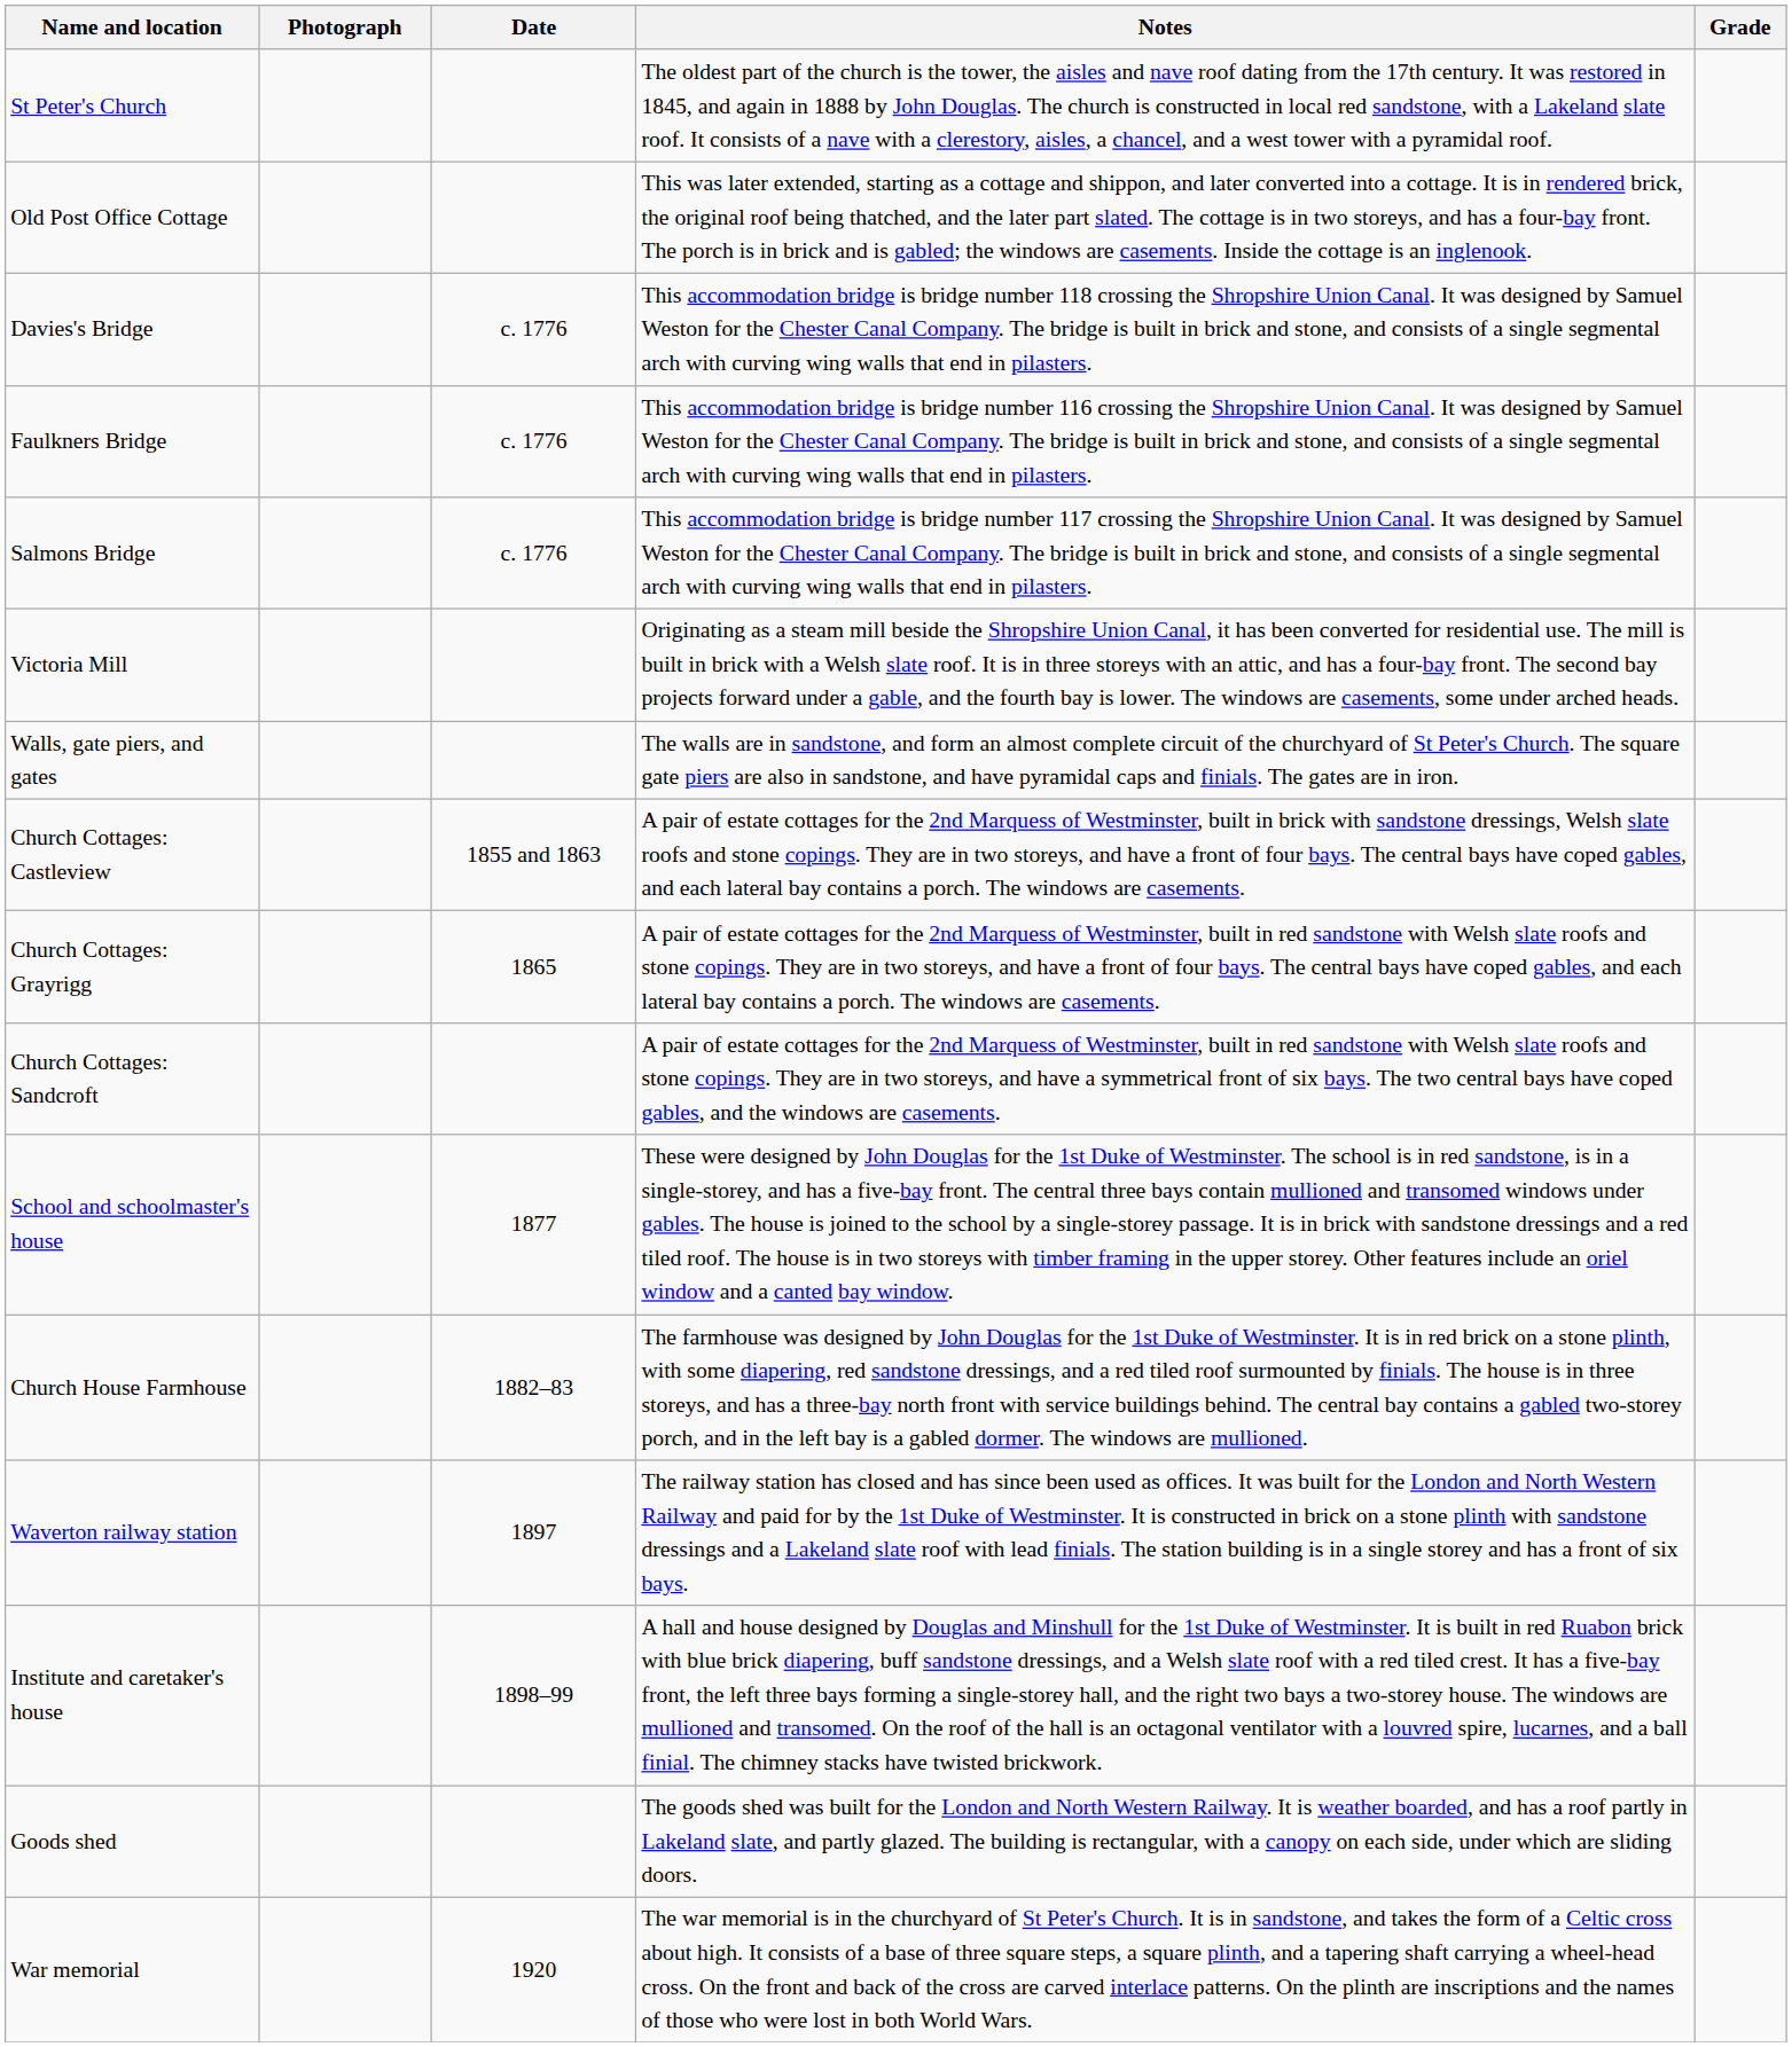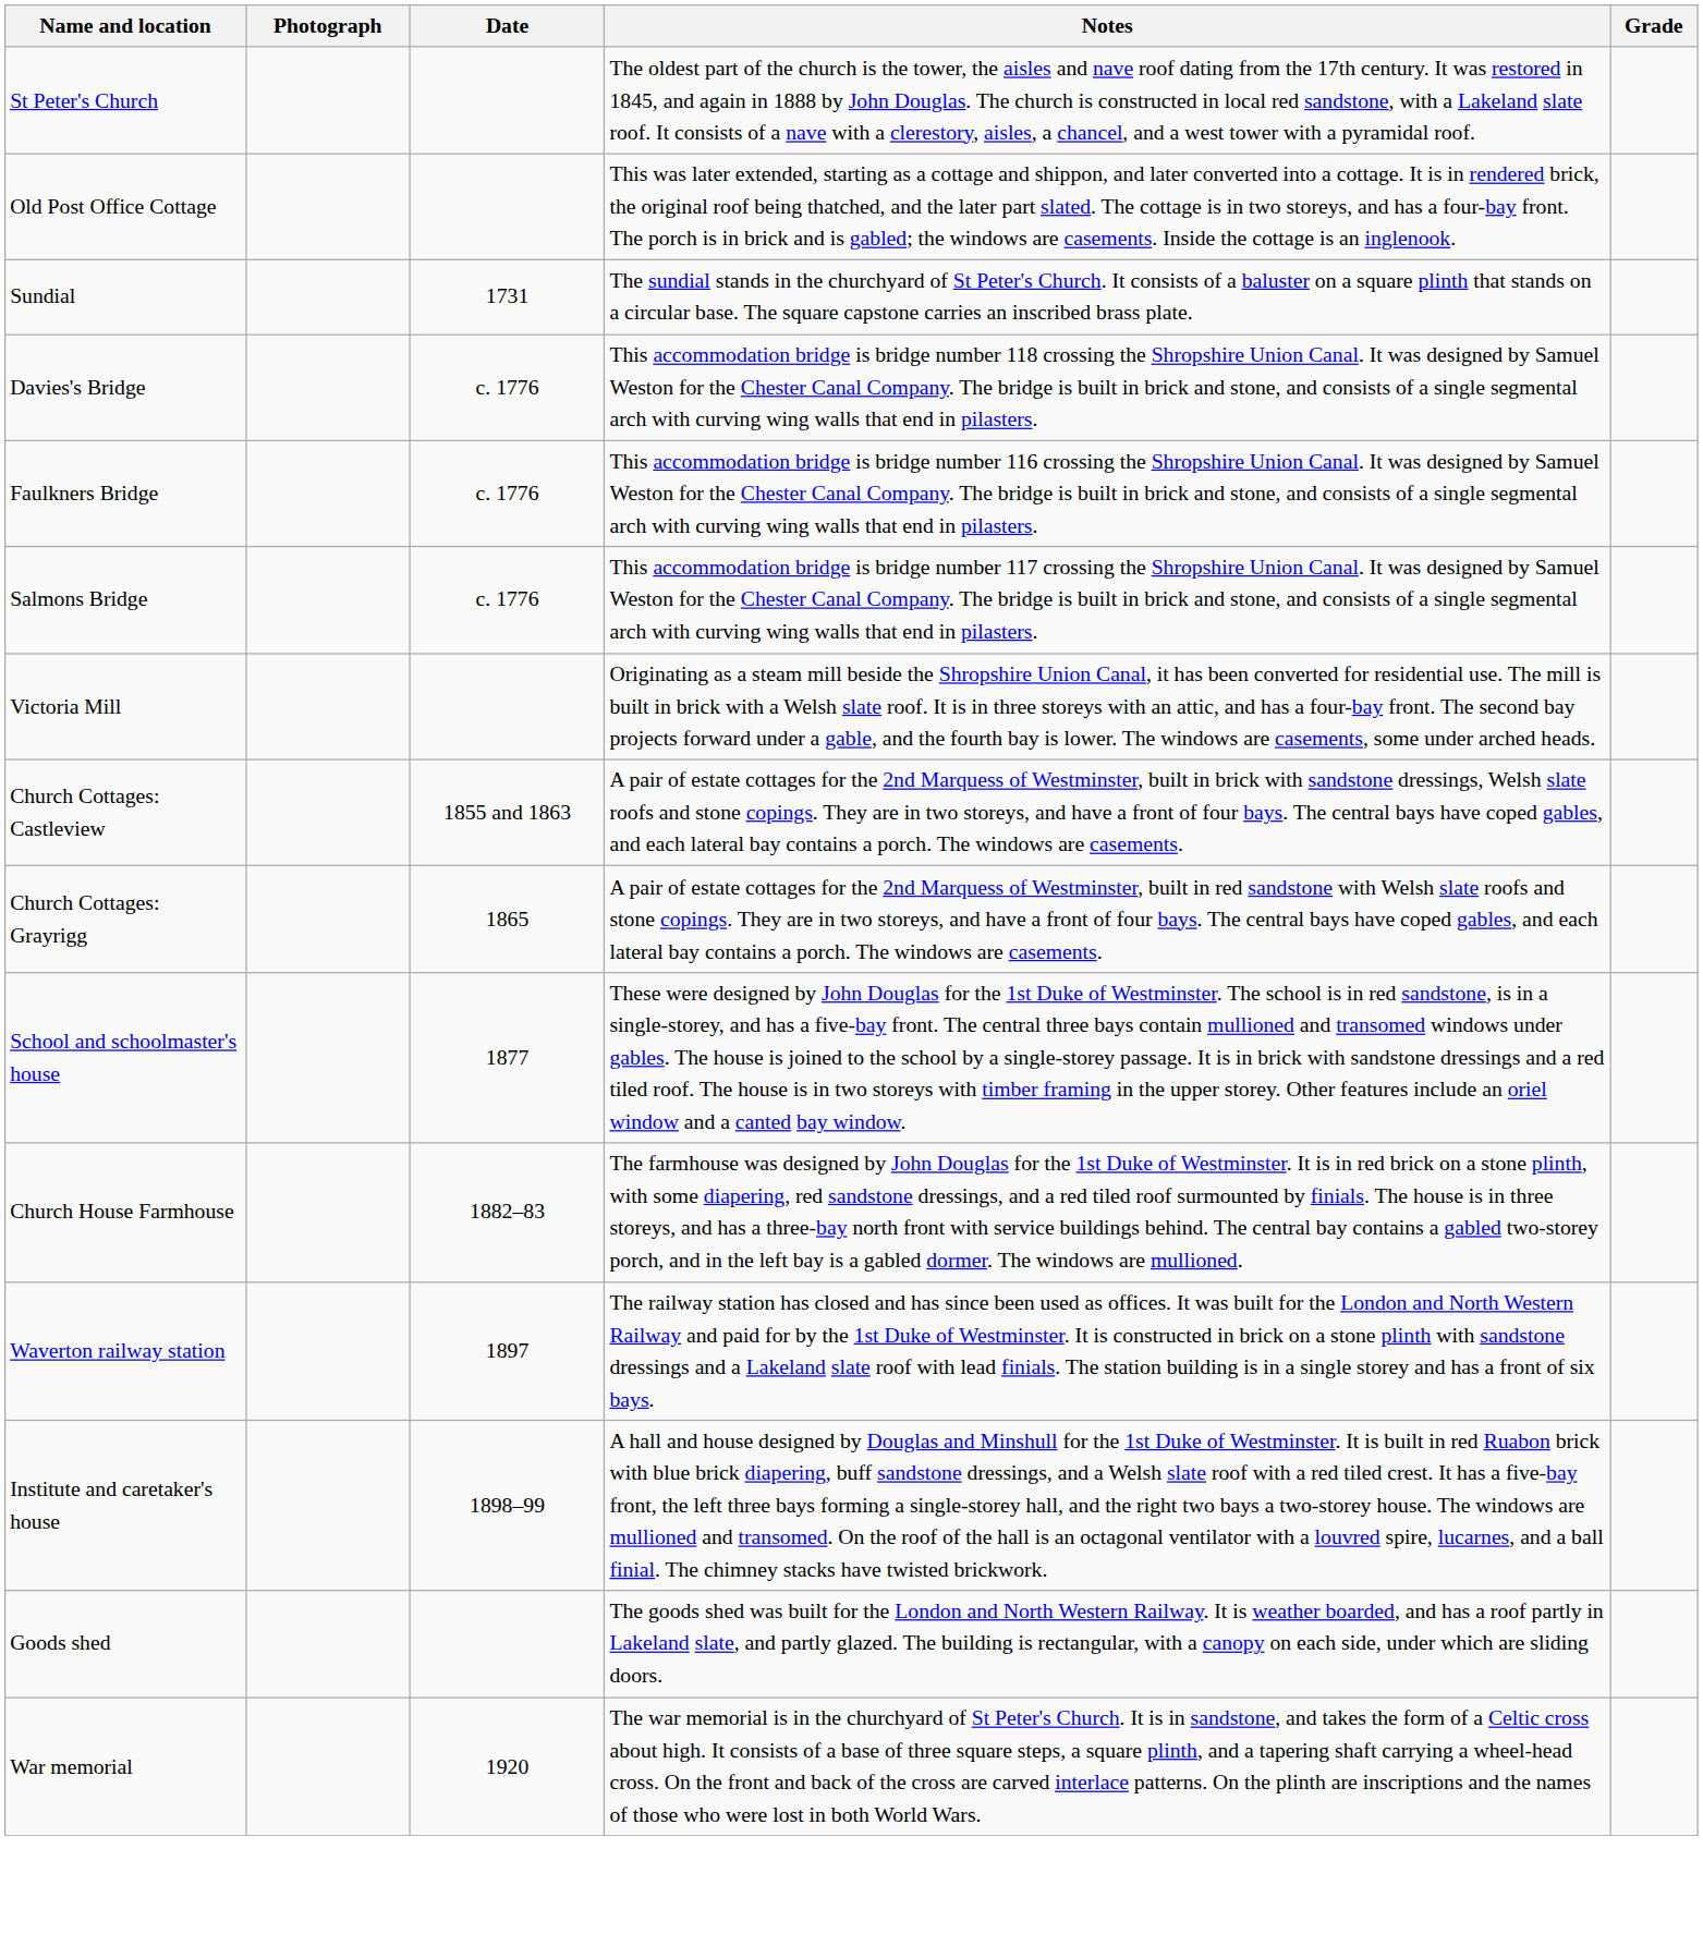+ row: Sundial | 1731 | The sundial stands in the churchyard of St Peter's Church. It consists of a baluster on a square plinth that stands on a circular base. The square capstone carries an inscribed brass plate.
- row: Walls, gate piers, and gates | The walls are in sandstone, and form an almost complete circuit of the churchyard of St Peter's Church. The square gate piers are also in sandstone, and have pyramidal caps and finials. The gates are in iron.
- row: Church Cottages: Sandcroft | A pair of estate cottages for the 2nd Marquess of Westminster, built in red sandstone with Welsh slate roofs and stone copings. They are in two storeys, and have a symmetrical front of six bays. The two central bays have coped gables, and the windows are casements.
